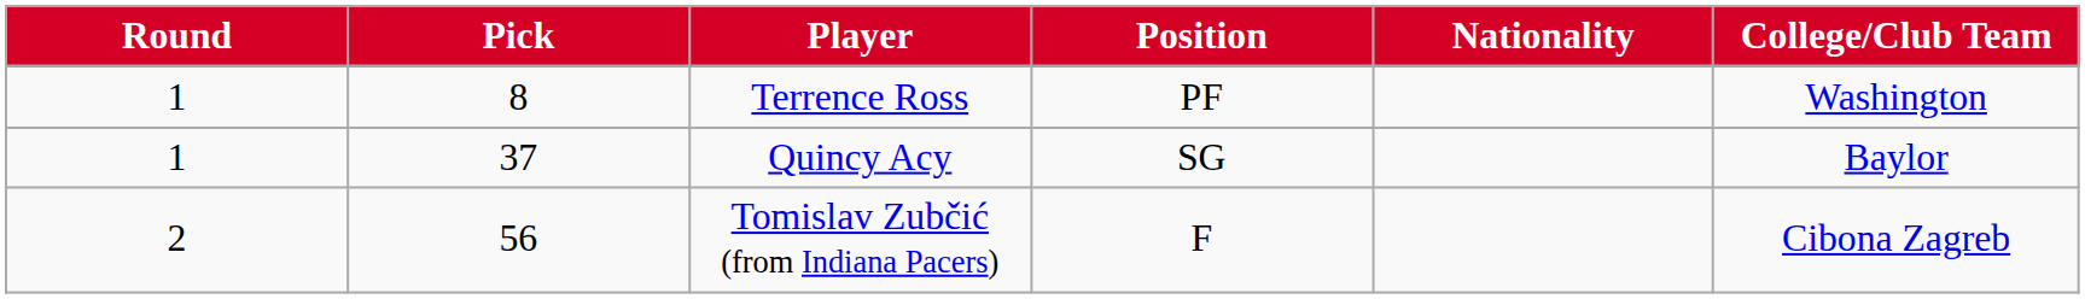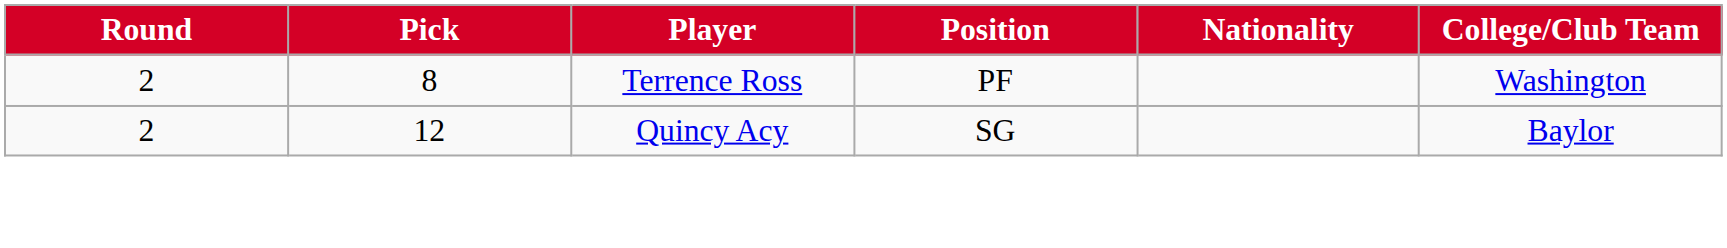Terrence Ross | Round: 1 -> 2
Quincy Acy | Round: 1 -> 2
Quincy Acy | Pick: 37 -> 12
- row: 2 | 56 | Tomislav Zubčić (from Indiana Pacers) | F | Cibona Zagreb
